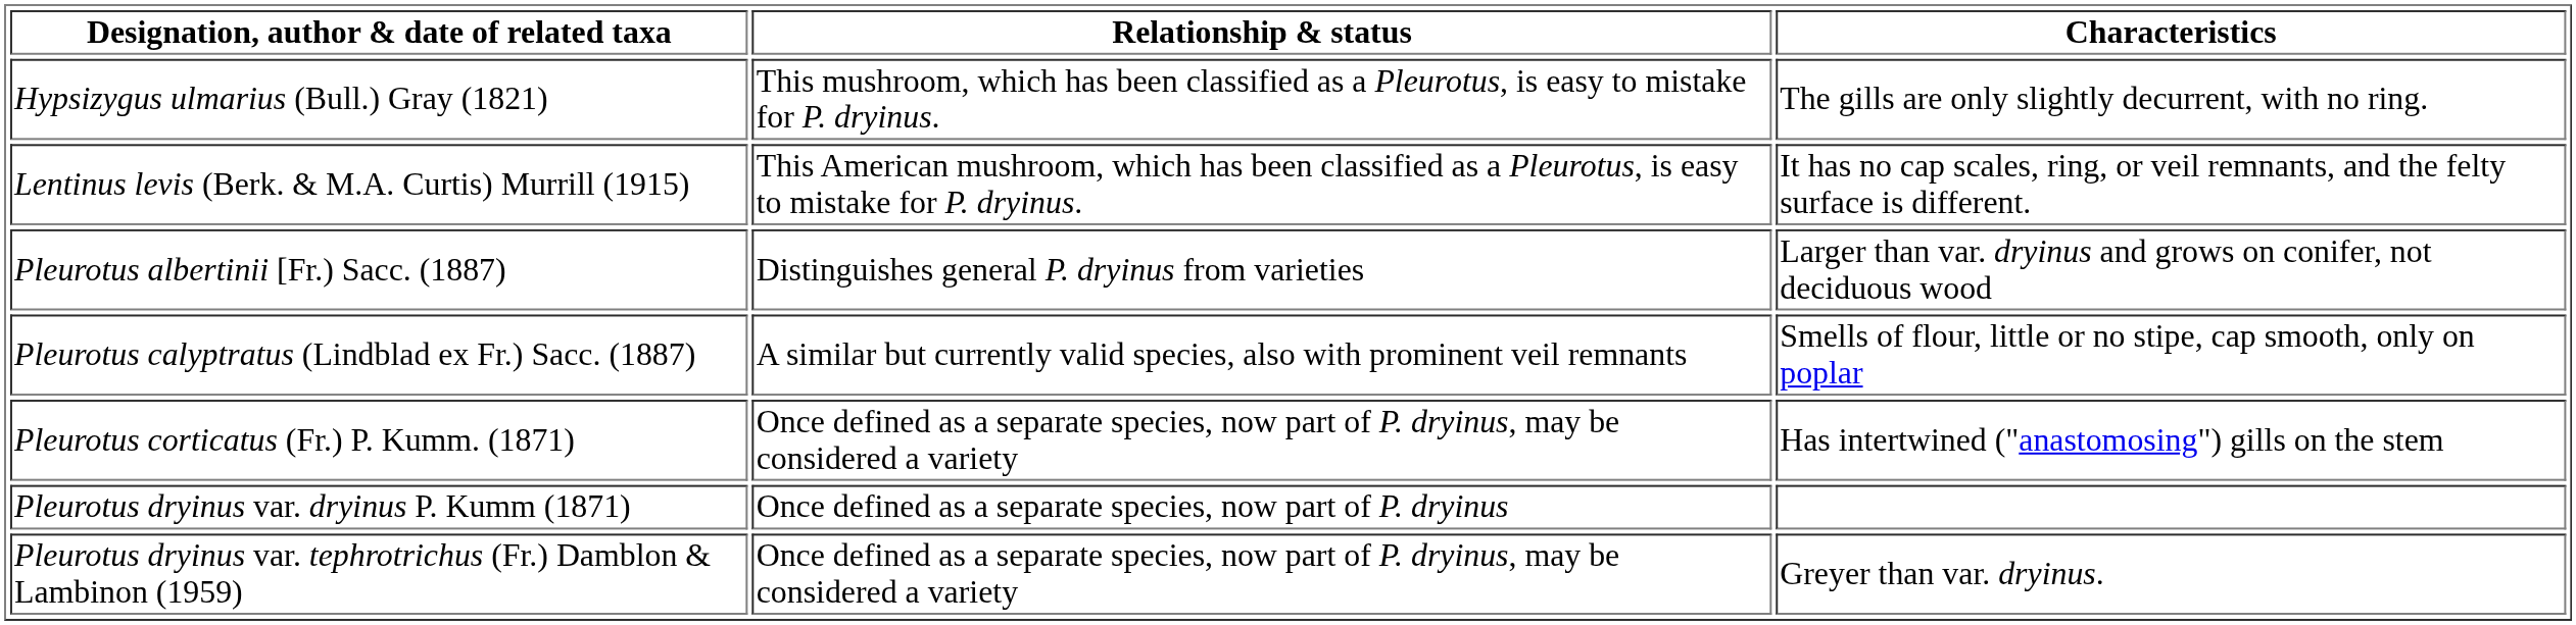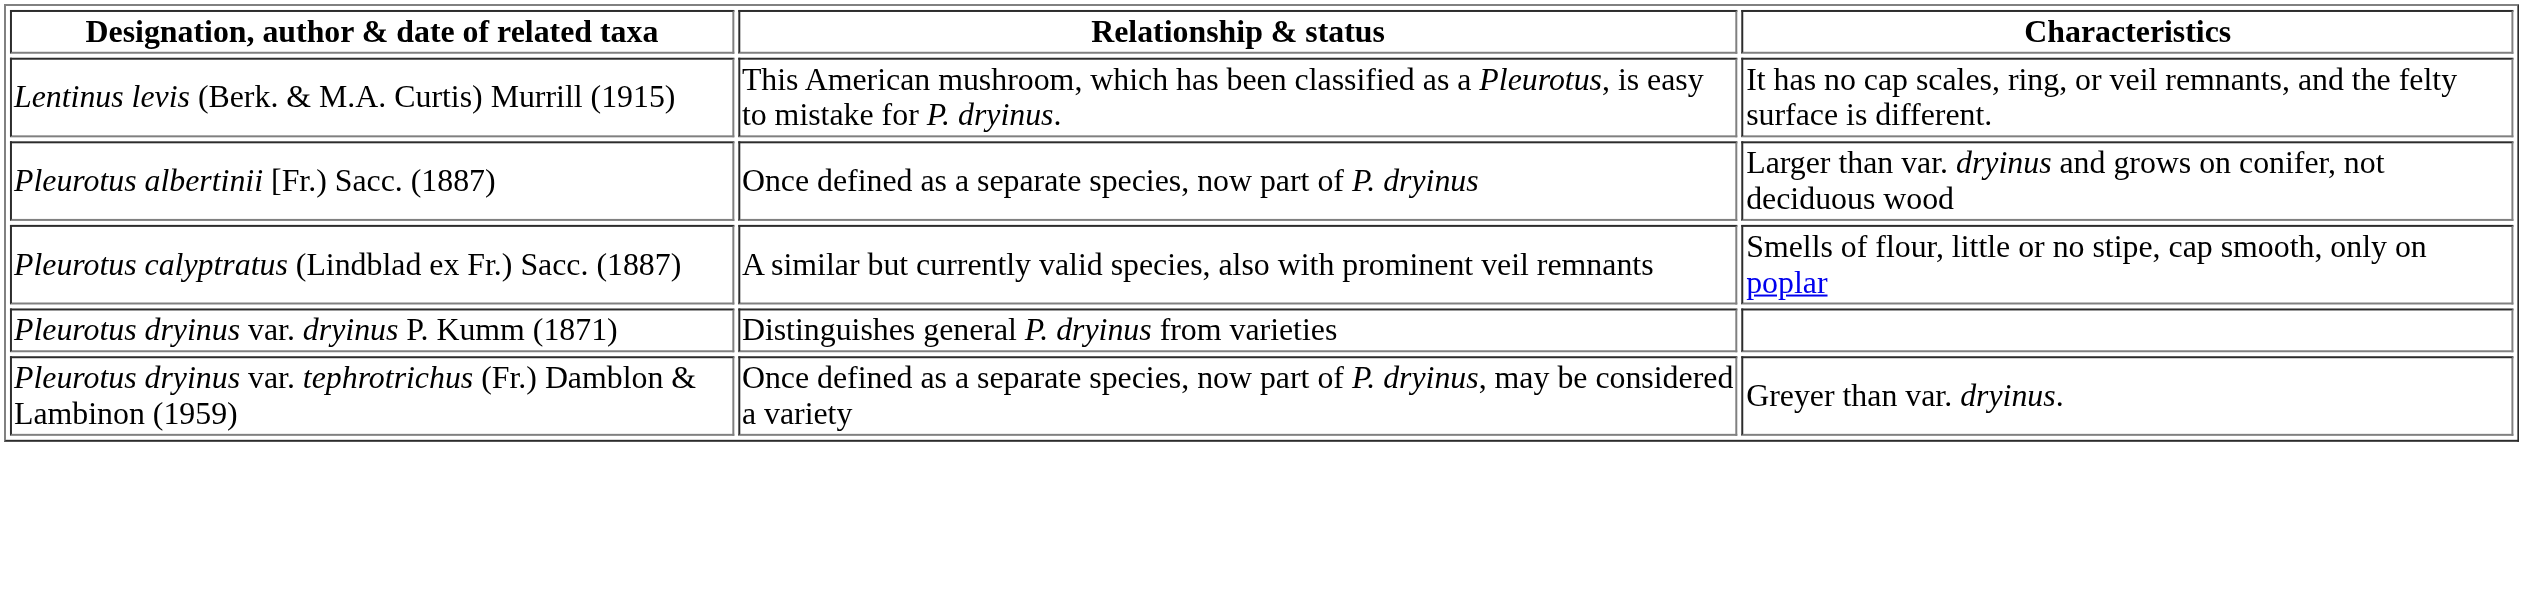- row: Hypsizygus ulmarius (Bull.) Gray (1821) | This mushroom, which has been classified as a Pleurotus, is easy to mistake for P. dryinus. | The gills are only slightly decurrent, with no ring.
Pleurotus albertinii [Fr.) Sacc. (1887) | Relationship & status: Distinguishes general P. dryinus from varieties -> Once defined as a separate species, now part of P. dryinus
- row: Pleurotus corticatus (Fr.) P. Kumm. (1871) | Once defined as a separate species, now part of P. dryinus, may be considered a variety | Has intertwined ("anastomosing") gills on the stem
Pleurotus dryinus var. dryinus P. Kumm (1871) | Relationship & status: Once defined as a separate species, now part of P. dryinus -> Distinguishes general P. dryinus from varieties
